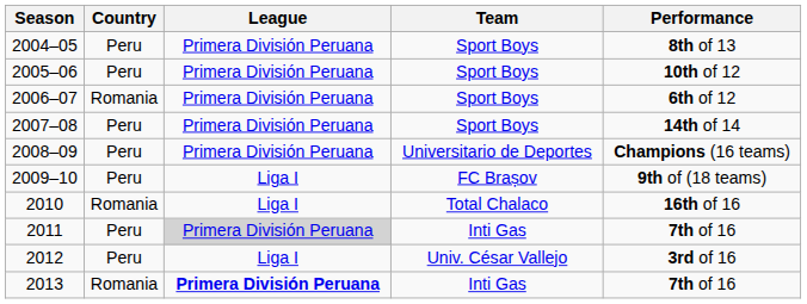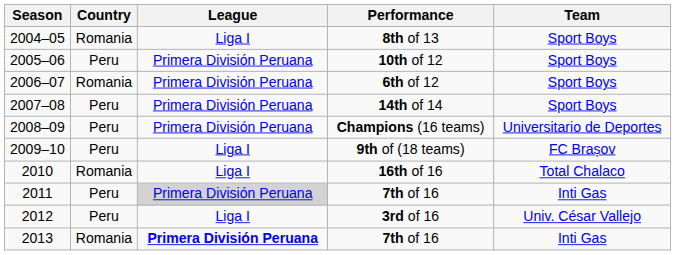columns swapped: Team <-> Performance
2004–05 | Country: Peru -> Romania
2004–05 | League: Primera División Peruana -> Liga I
